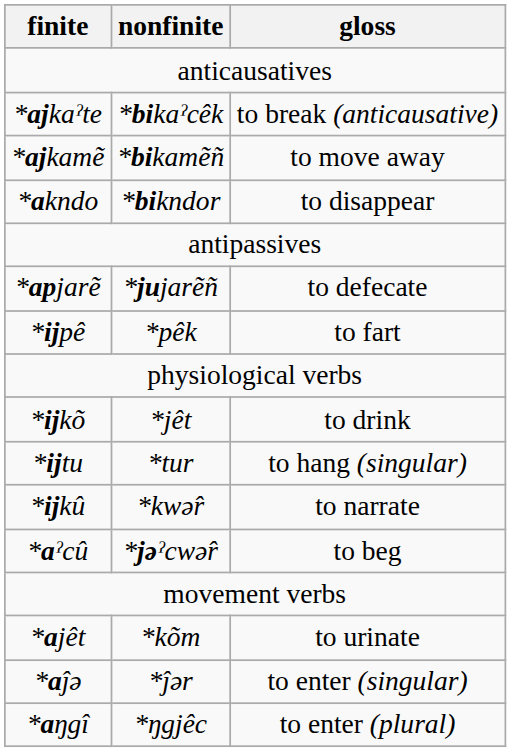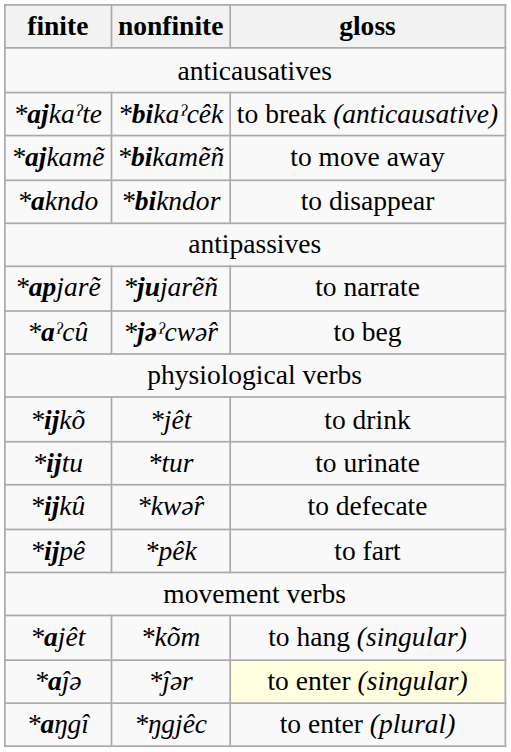*apjarẽ | gloss: to defecate -> to narrate
rows swapped: *aˀcû <-> *ijpê
*ijtu | gloss: to hang (singular) -> to urinate
*ijkû | gloss: to narrate -> to defecate
*ajêt | gloss: to urinate -> to hang (singular)
*aĵə | gloss: no background -> lightyellow background
